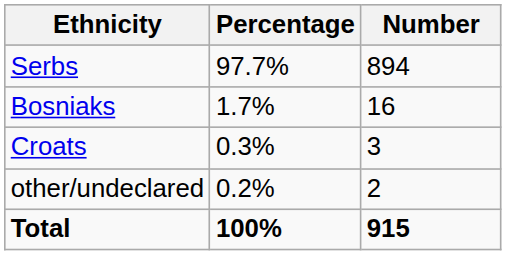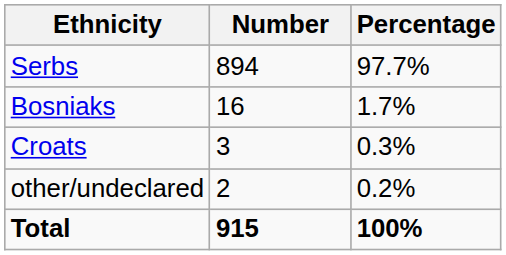columns swapped: Number <-> Percentage
